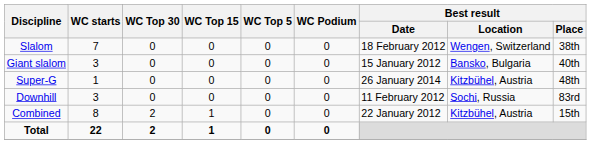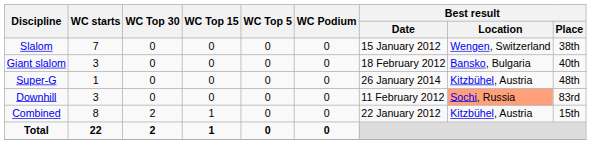Slalom | Best result / Date: 18 February 2012 -> 15 January 2012
Giant slalom | Best result / Date: 15 January 2012 -> 18 February 2012
Downhill | Best result / Location: no background -> lightsalmon background
